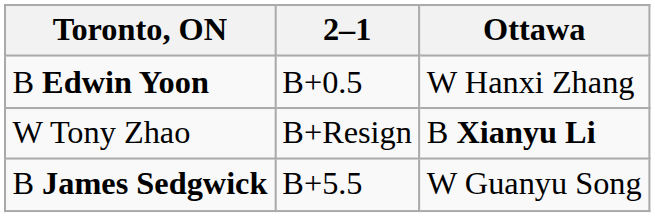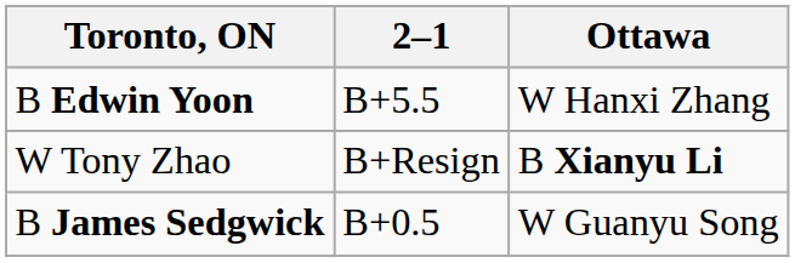B Edwin Yoon | 2–1: B+0.5 -> B+5.5
B James Sedgwick | 2–1: B+5.5 -> B+0.5
